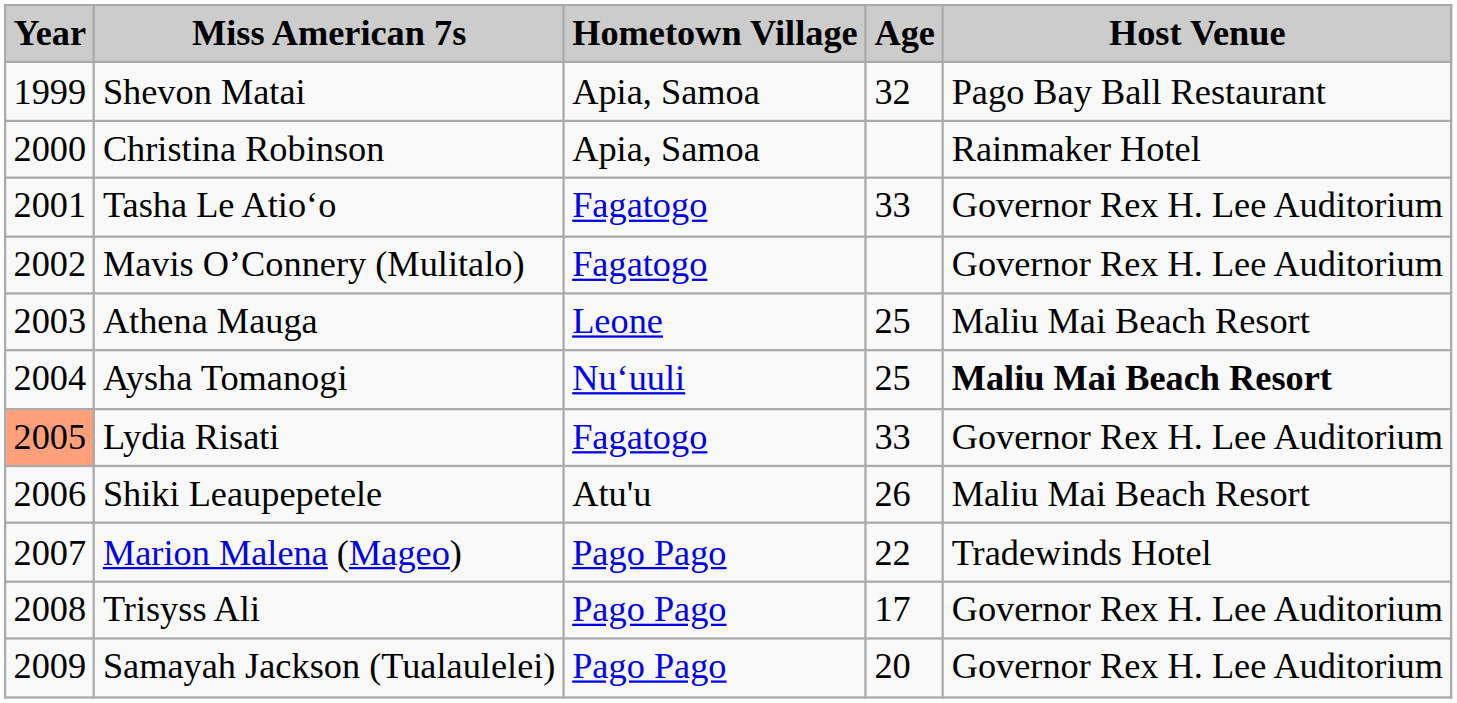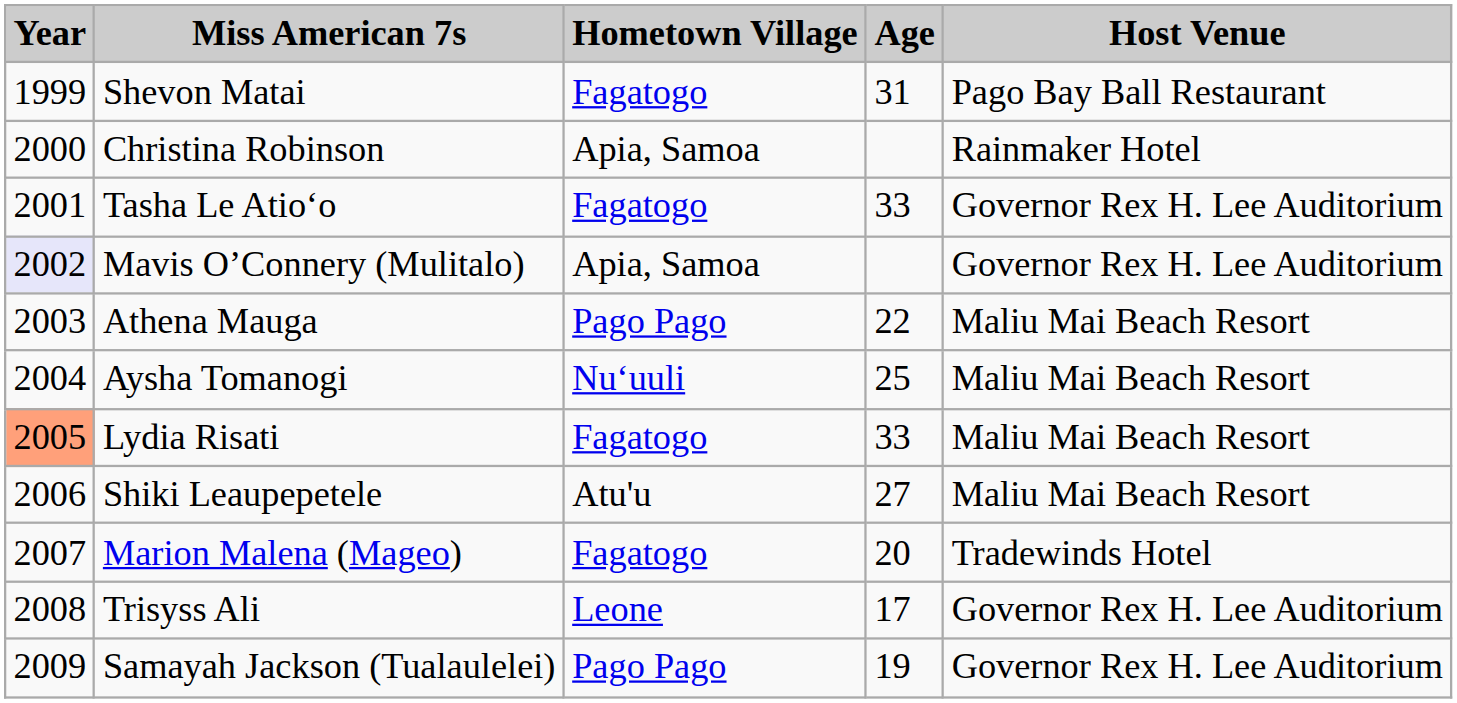Shevon Matai | Hometown Village: Apia, Samoa -> Fagatogo
Shevon Matai | Age: 32 -> 31
Mavis O’Connery (Mulitalo) | Year: no background -> lavender background
Mavis O’Connery (Mulitalo) | Hometown Village: Fagatogo -> Apia, Samoa
Athena Mauga | Hometown Village: Leone -> Pago Pago
Athena Mauga | Age: 25 -> 22
Aysha Tomanogi | Host Venue: bold -> normal
Lydia Risati | Host Venue: Governor Rex H. Lee Auditorium -> Maliu Mai Beach Resort
Shiki Leaupepetele | Age: 26 -> 27
Marion Malena (Mageo) | Hometown Village: Pago Pago -> Fagatogo
Marion Malena (Mageo) | Age: 22 -> 20
Trisyss Ali | Hometown Village: Pago Pago -> Leone
Samayah Jackson (Tualaulelei) | Age: 20 -> 19
